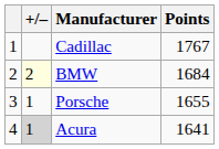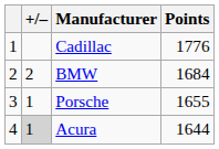Cadillac | Points: 1767 -> 1776
BMW | +/–: lightyellow background -> no background
Acura | Points: 1641 -> 1644
